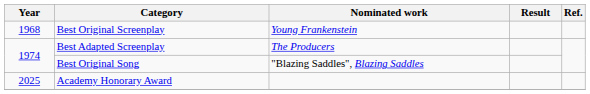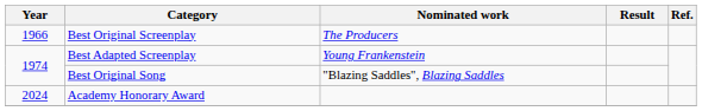Best Original Screenplay | Year: 1968 -> 1966
Best Original Screenplay | Nominated work: Young Frankenstein -> The Producers
Best Adapted Screenplay | Nominated work: The Producers -> Young Frankenstein
Academy Honorary Award | Year: 2025 -> 2024
